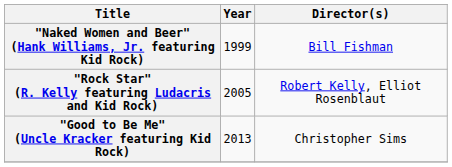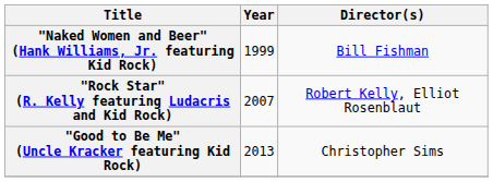"Rock Star" (R. Kelly featuring Ludacris and Kid Rock) | Year: 2005 -> 2007
